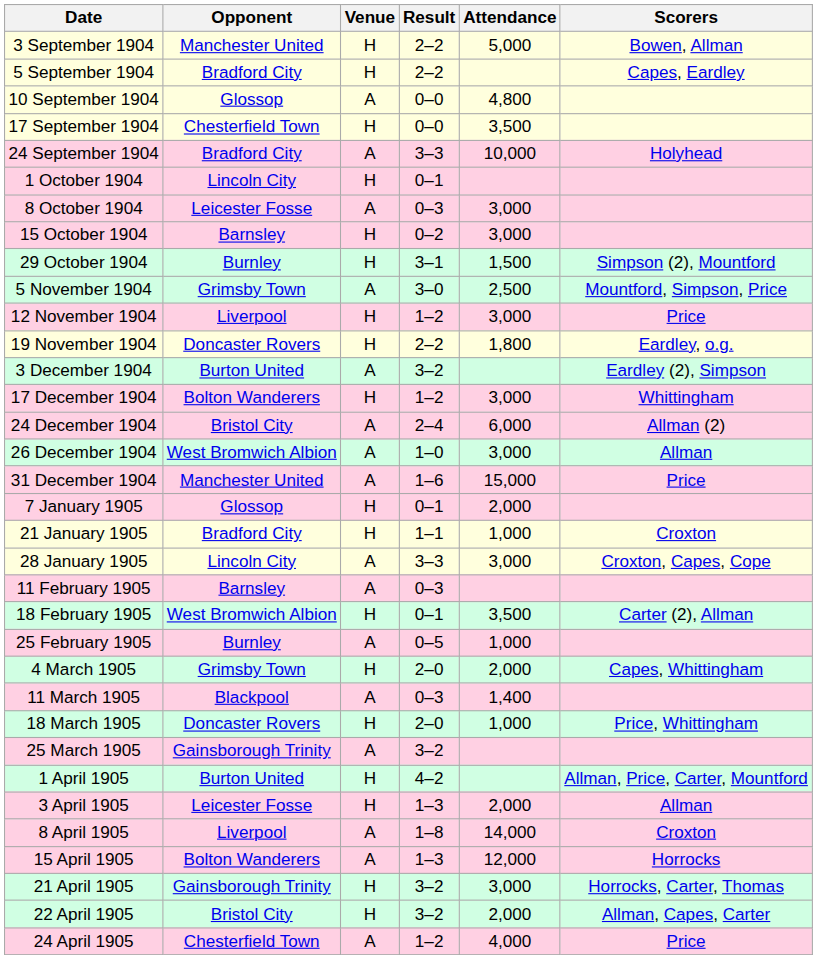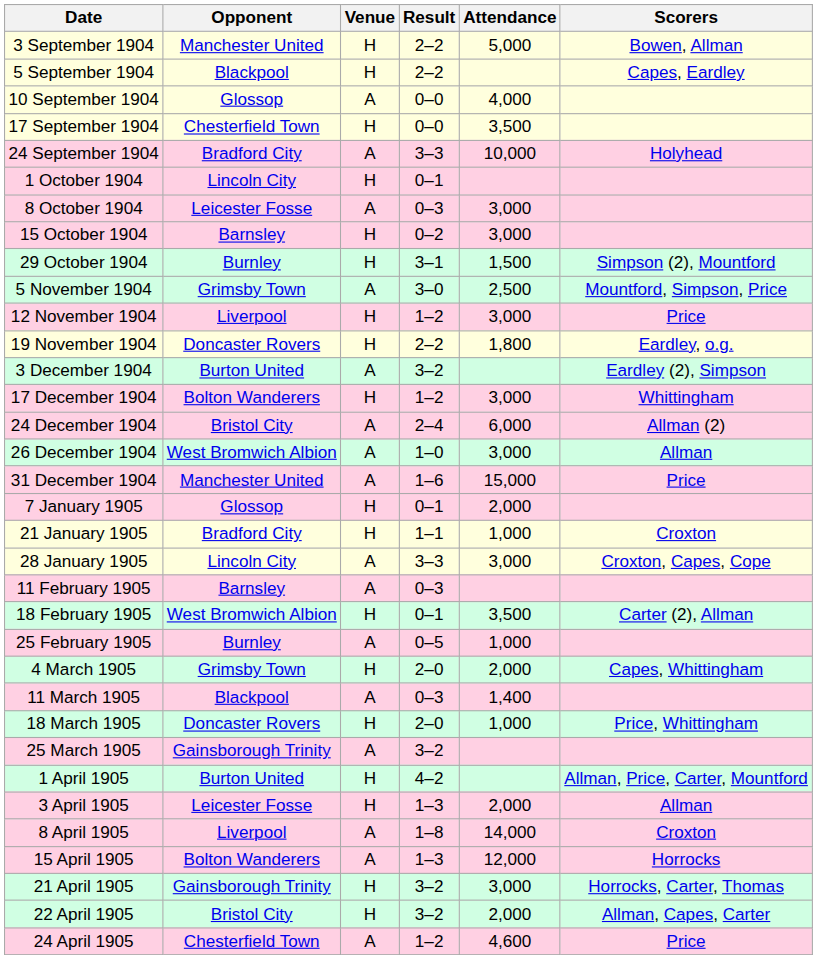5 September 1904 | Opponent: Bradford City -> Blackpool
10 September 1904 | Attendance: 4,800 -> 4,000
24 April 1905 | Attendance: 4,000 -> 4,600
